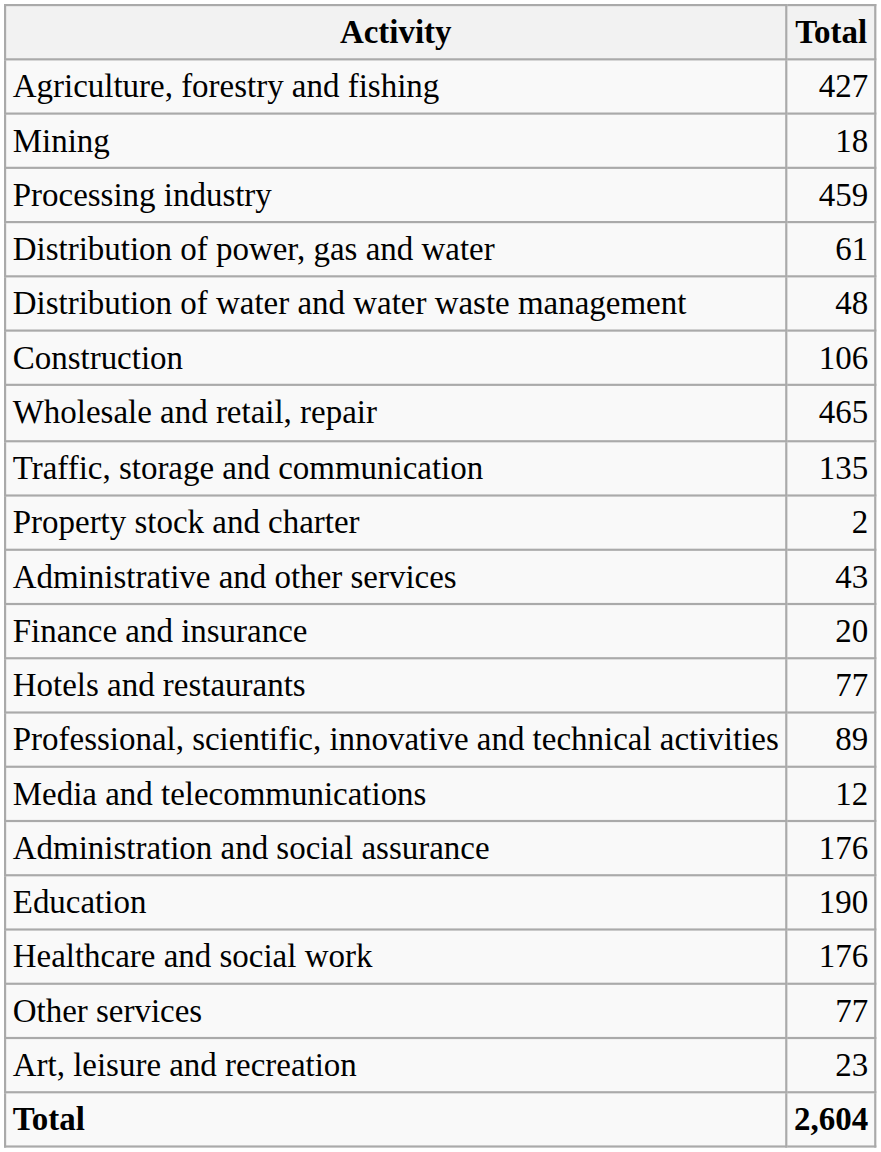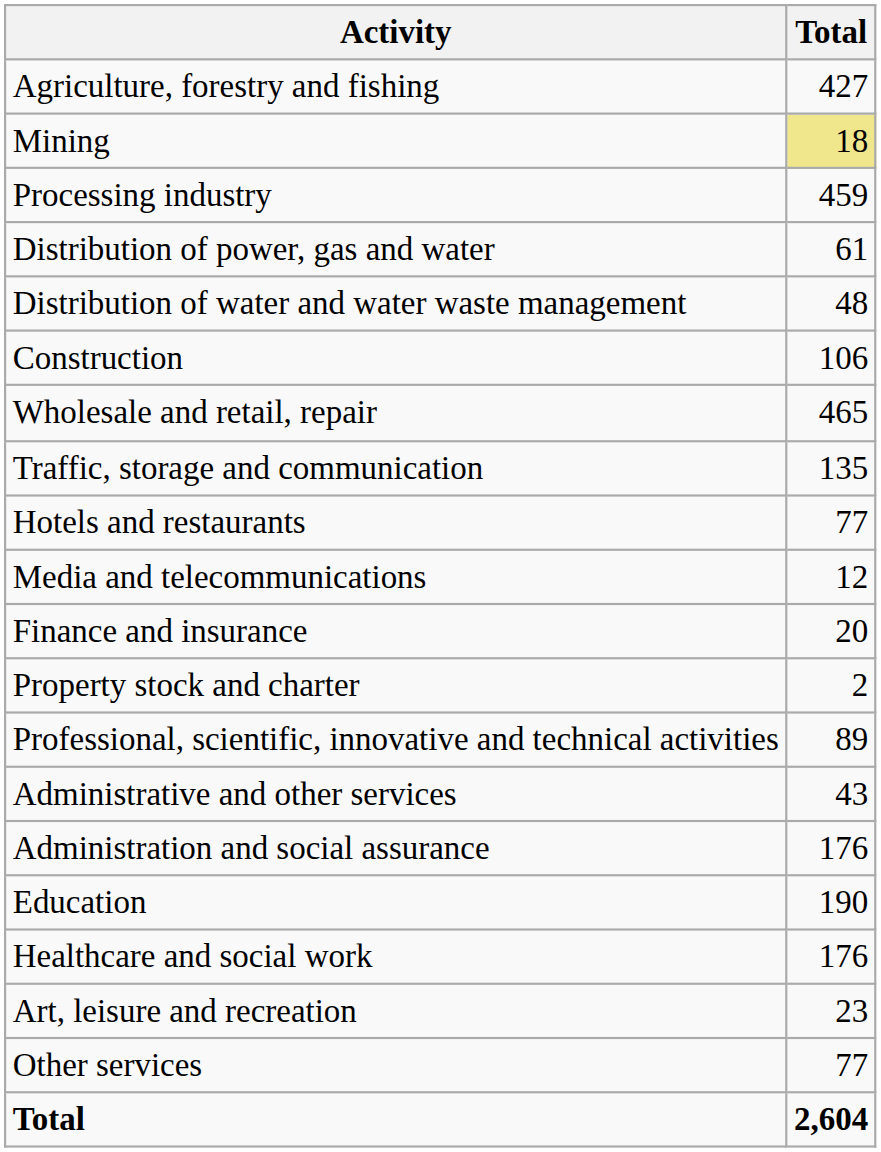Mining | Total: no background -> khaki background
rows swapped: Hotels and restaurants <-> Property stock and charter
rows swapped: Media and telecommunications <-> Administrative and other services
rows swapped: Art, leisure and recreation <-> Other services
